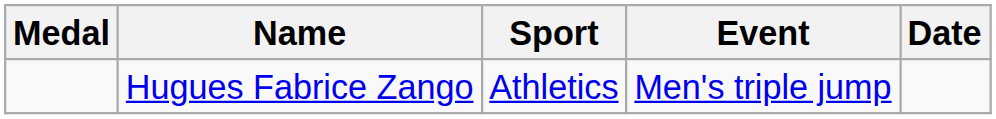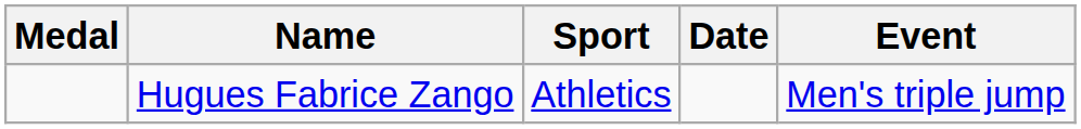columns swapped: Event <-> Date
